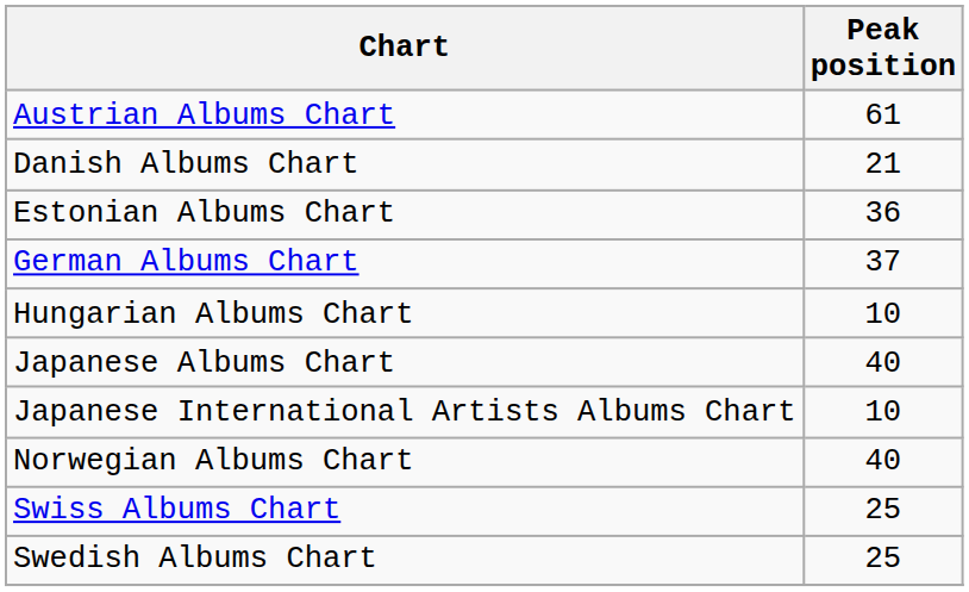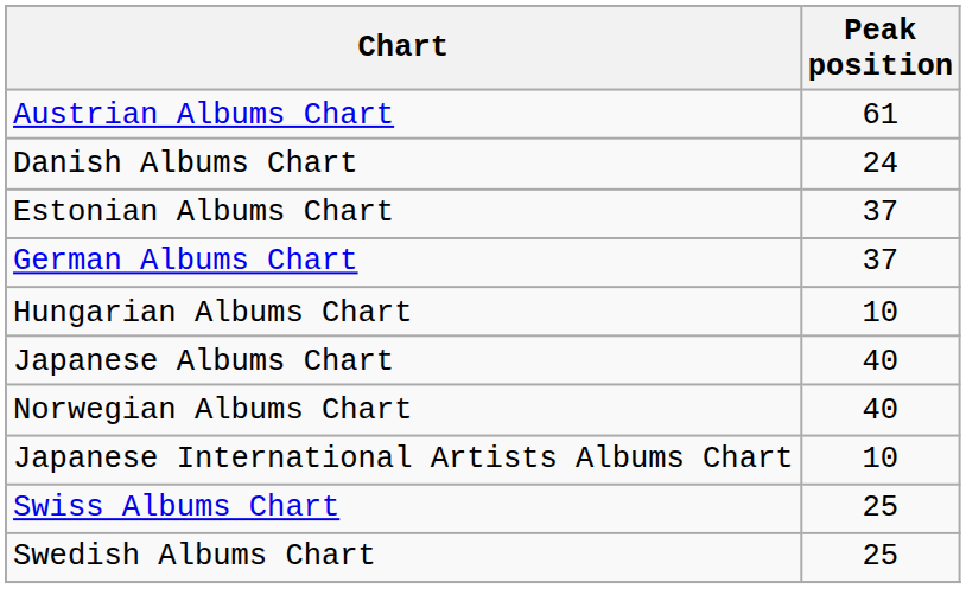Danish Albums Chart | Peak position: 21 -> 24
Estonian Albums Chart | Peak position: 36 -> 37
rows swapped: Japanese International Artists Albums Chart <-> Norwegian Albums Chart
